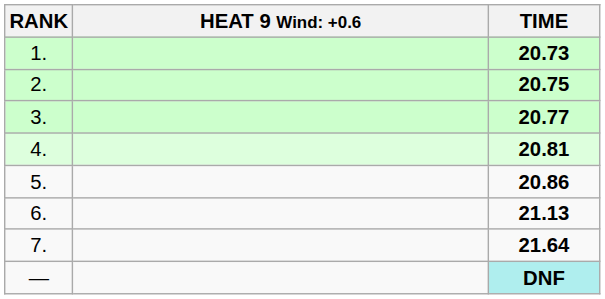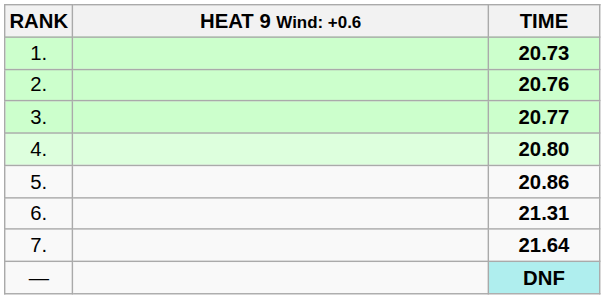2. | TIME: 20.75 -> 20.76
4. | TIME: 20.81 -> 20.80
6. | TIME: 21.13 -> 21.31
